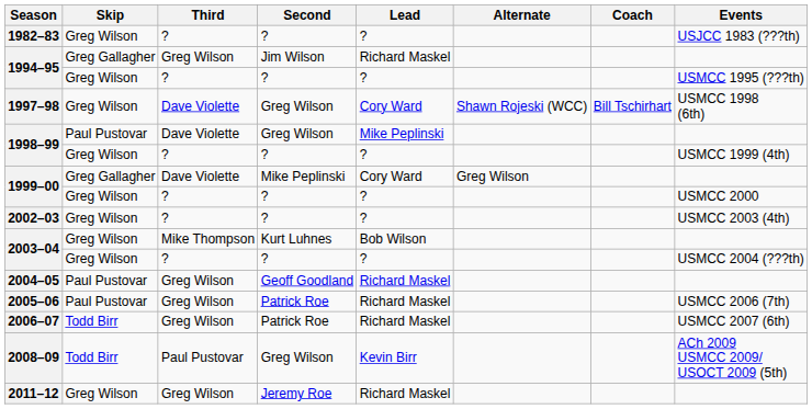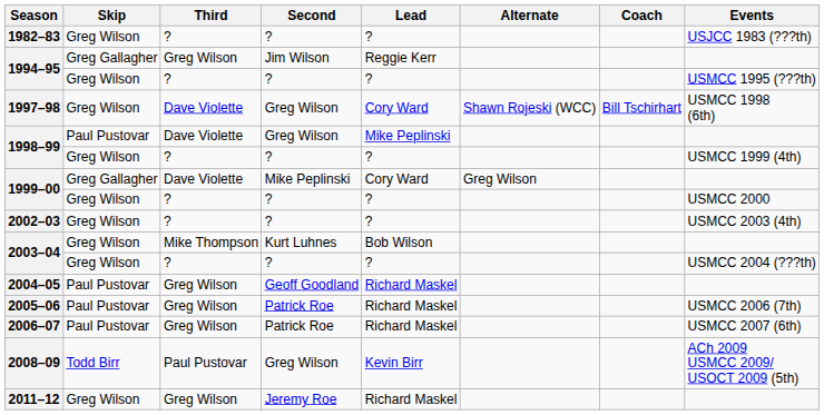1994–95 / Jim Wilson | Lead: Richard Maskel -> Reggie Kerr
2006–07 | Skip: Todd Birr -> Paul Pustovar
